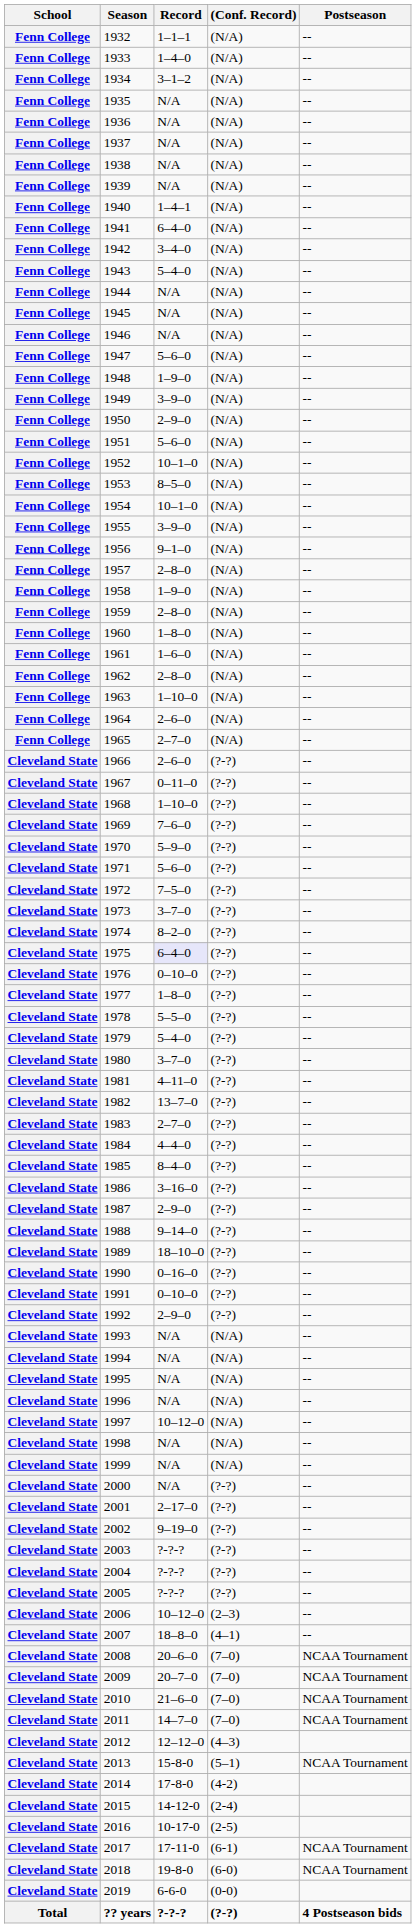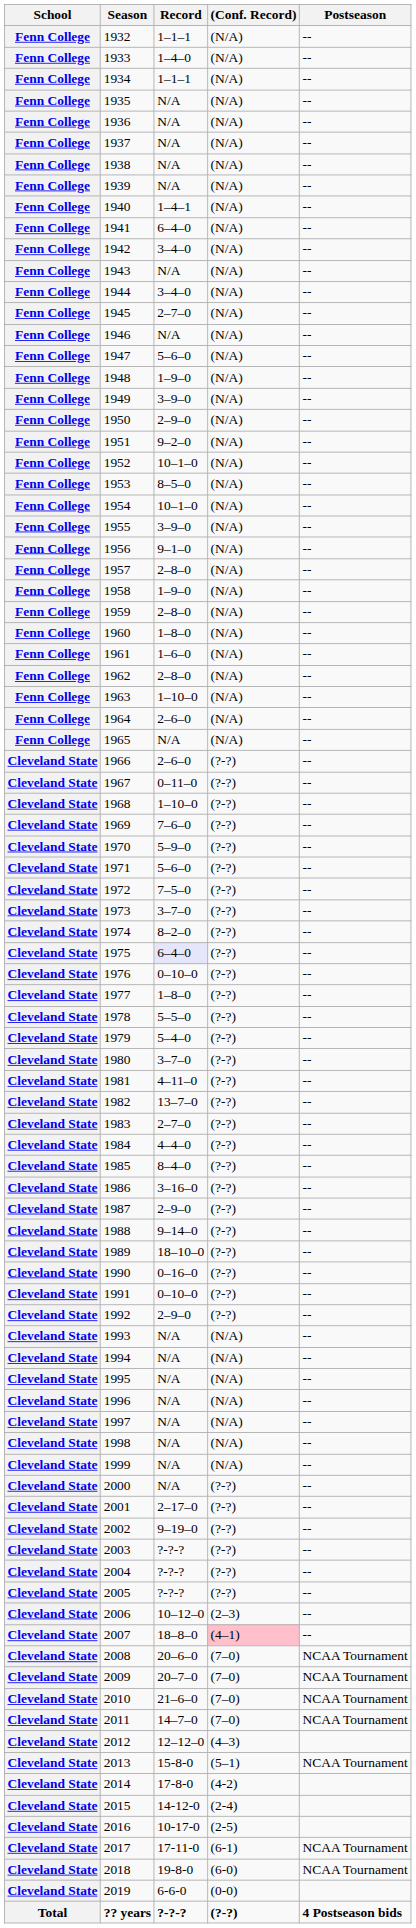1934 | Record: 3–1–2 -> 1–1–1
1943 | Record: 5–4–0 -> N/A
1944 | Record: N/A -> 3–4–0
1945 | Record: N/A -> 2–7–0
1951 | Record: 5–6–0 -> 9–2–0
1965 | Record: 2–7–0 -> N/A
1997 | Record: 10–12–0 -> N/A
2007 | (Conf. Record): no background -> pink background
